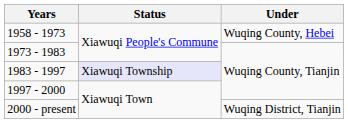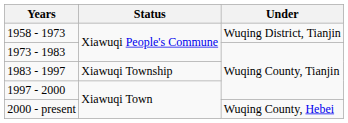1958 - 1973 | Under: Wuqing County, Hebei -> Wuqing District, Tianjin
1983 - 1997 | Status: lavender background -> no background
2000 - present | Under: Wuqing District, Tianjin -> Wuqing County, Hebei
